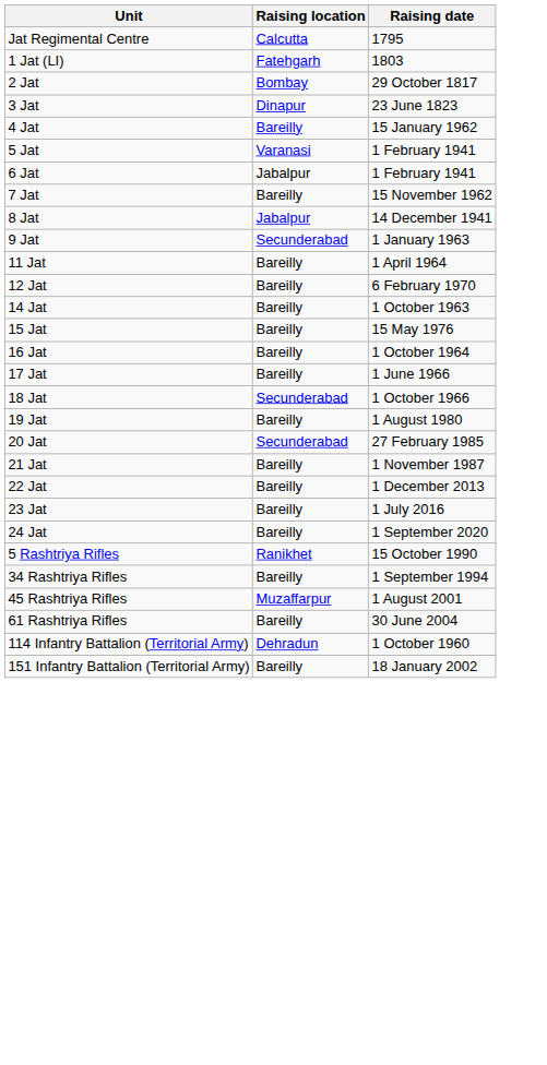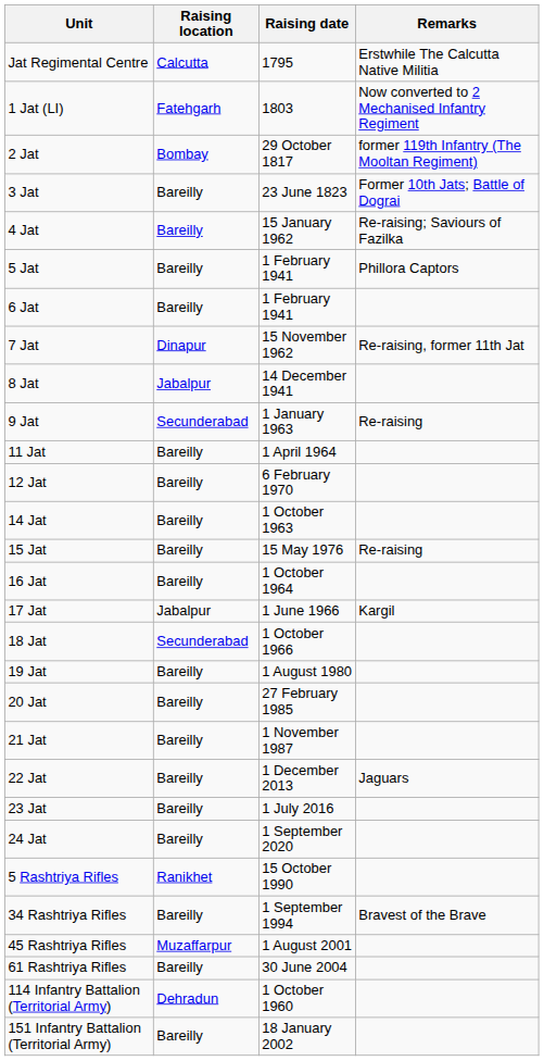+ column: Remarks | Erstwhile The Calcutta Native Militia | Now converted to 2 Mechanised Infantry Regiment | former 119th Infantry (The Mooltan Regiment) | Former 10th Jats; Battle of Dograi | Re-raising; Saviours of Fazilka | Phillora Captors | Re-raising, former 11th Jat | Re-raising | Re-raising | Kargil | Jaguars | Bravest of the Brave
3 Jat | Raising location: Dinapur -> Bareilly
5 Jat | Raising location: Varanasi -> Bareilly
6 Jat | Raising location: Jabalpur -> Bareilly
7 Jat | Raising location: Bareilly -> Dinapur
17 Jat | Raising location: Bareilly -> Jabalpur
20 Jat | Raising location: Secunderabad -> Bareilly
